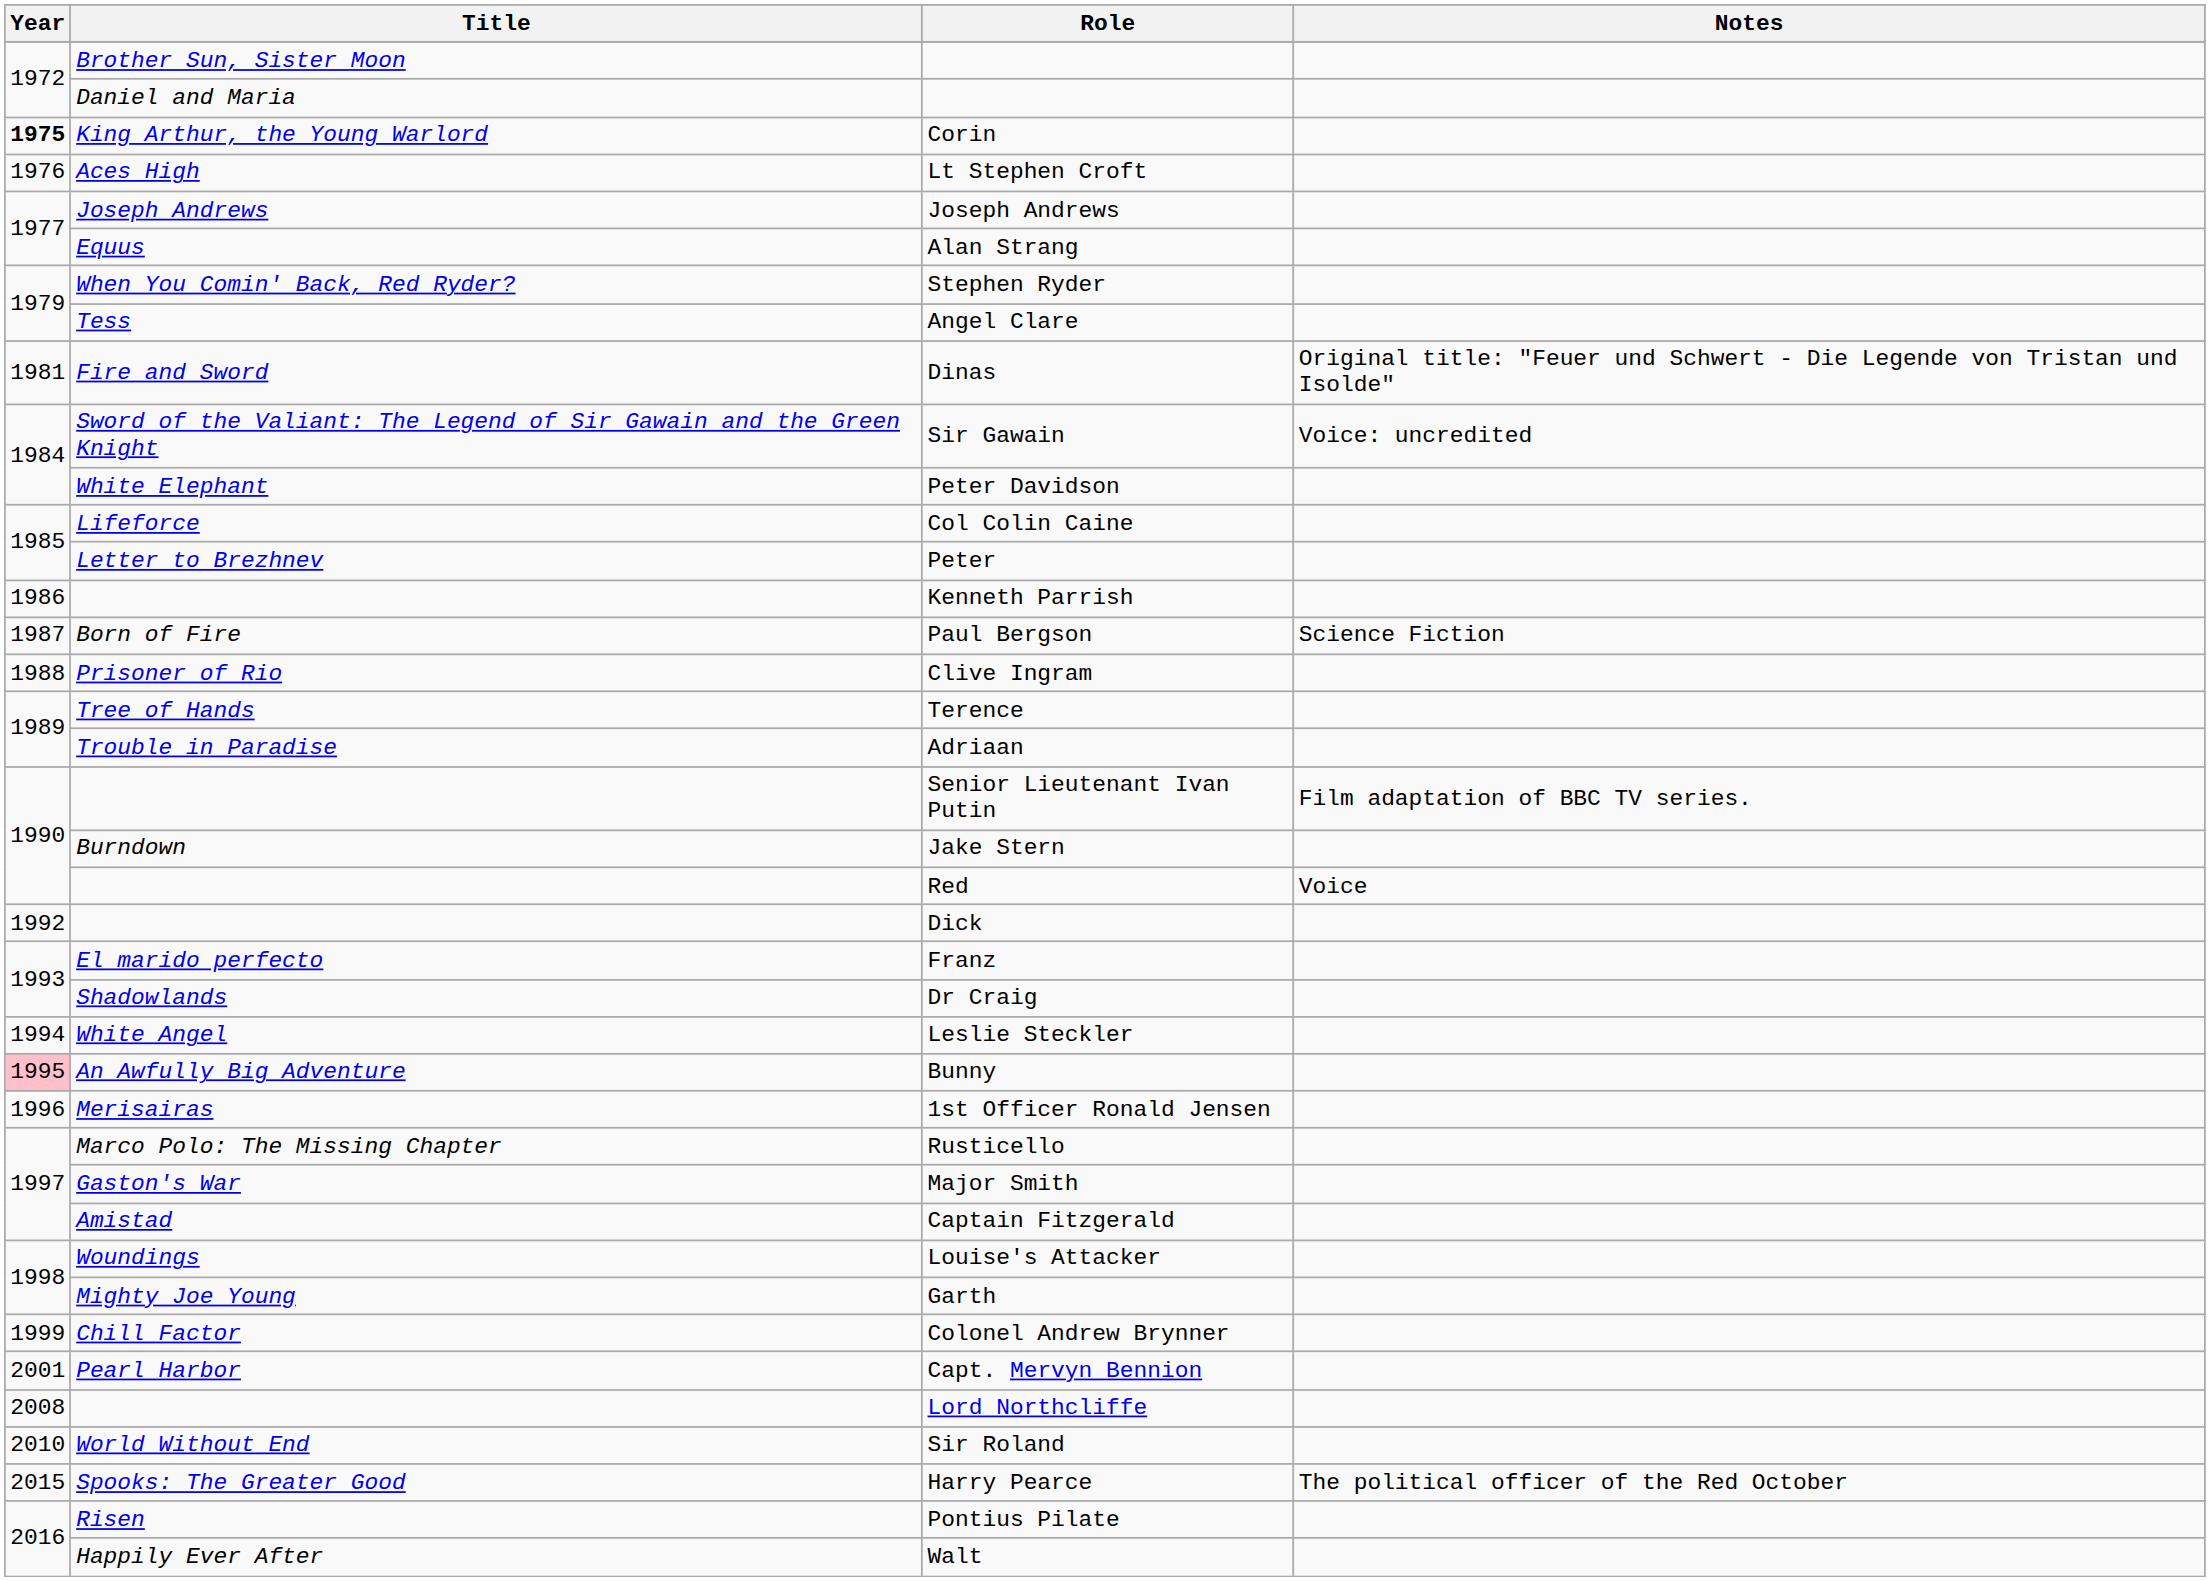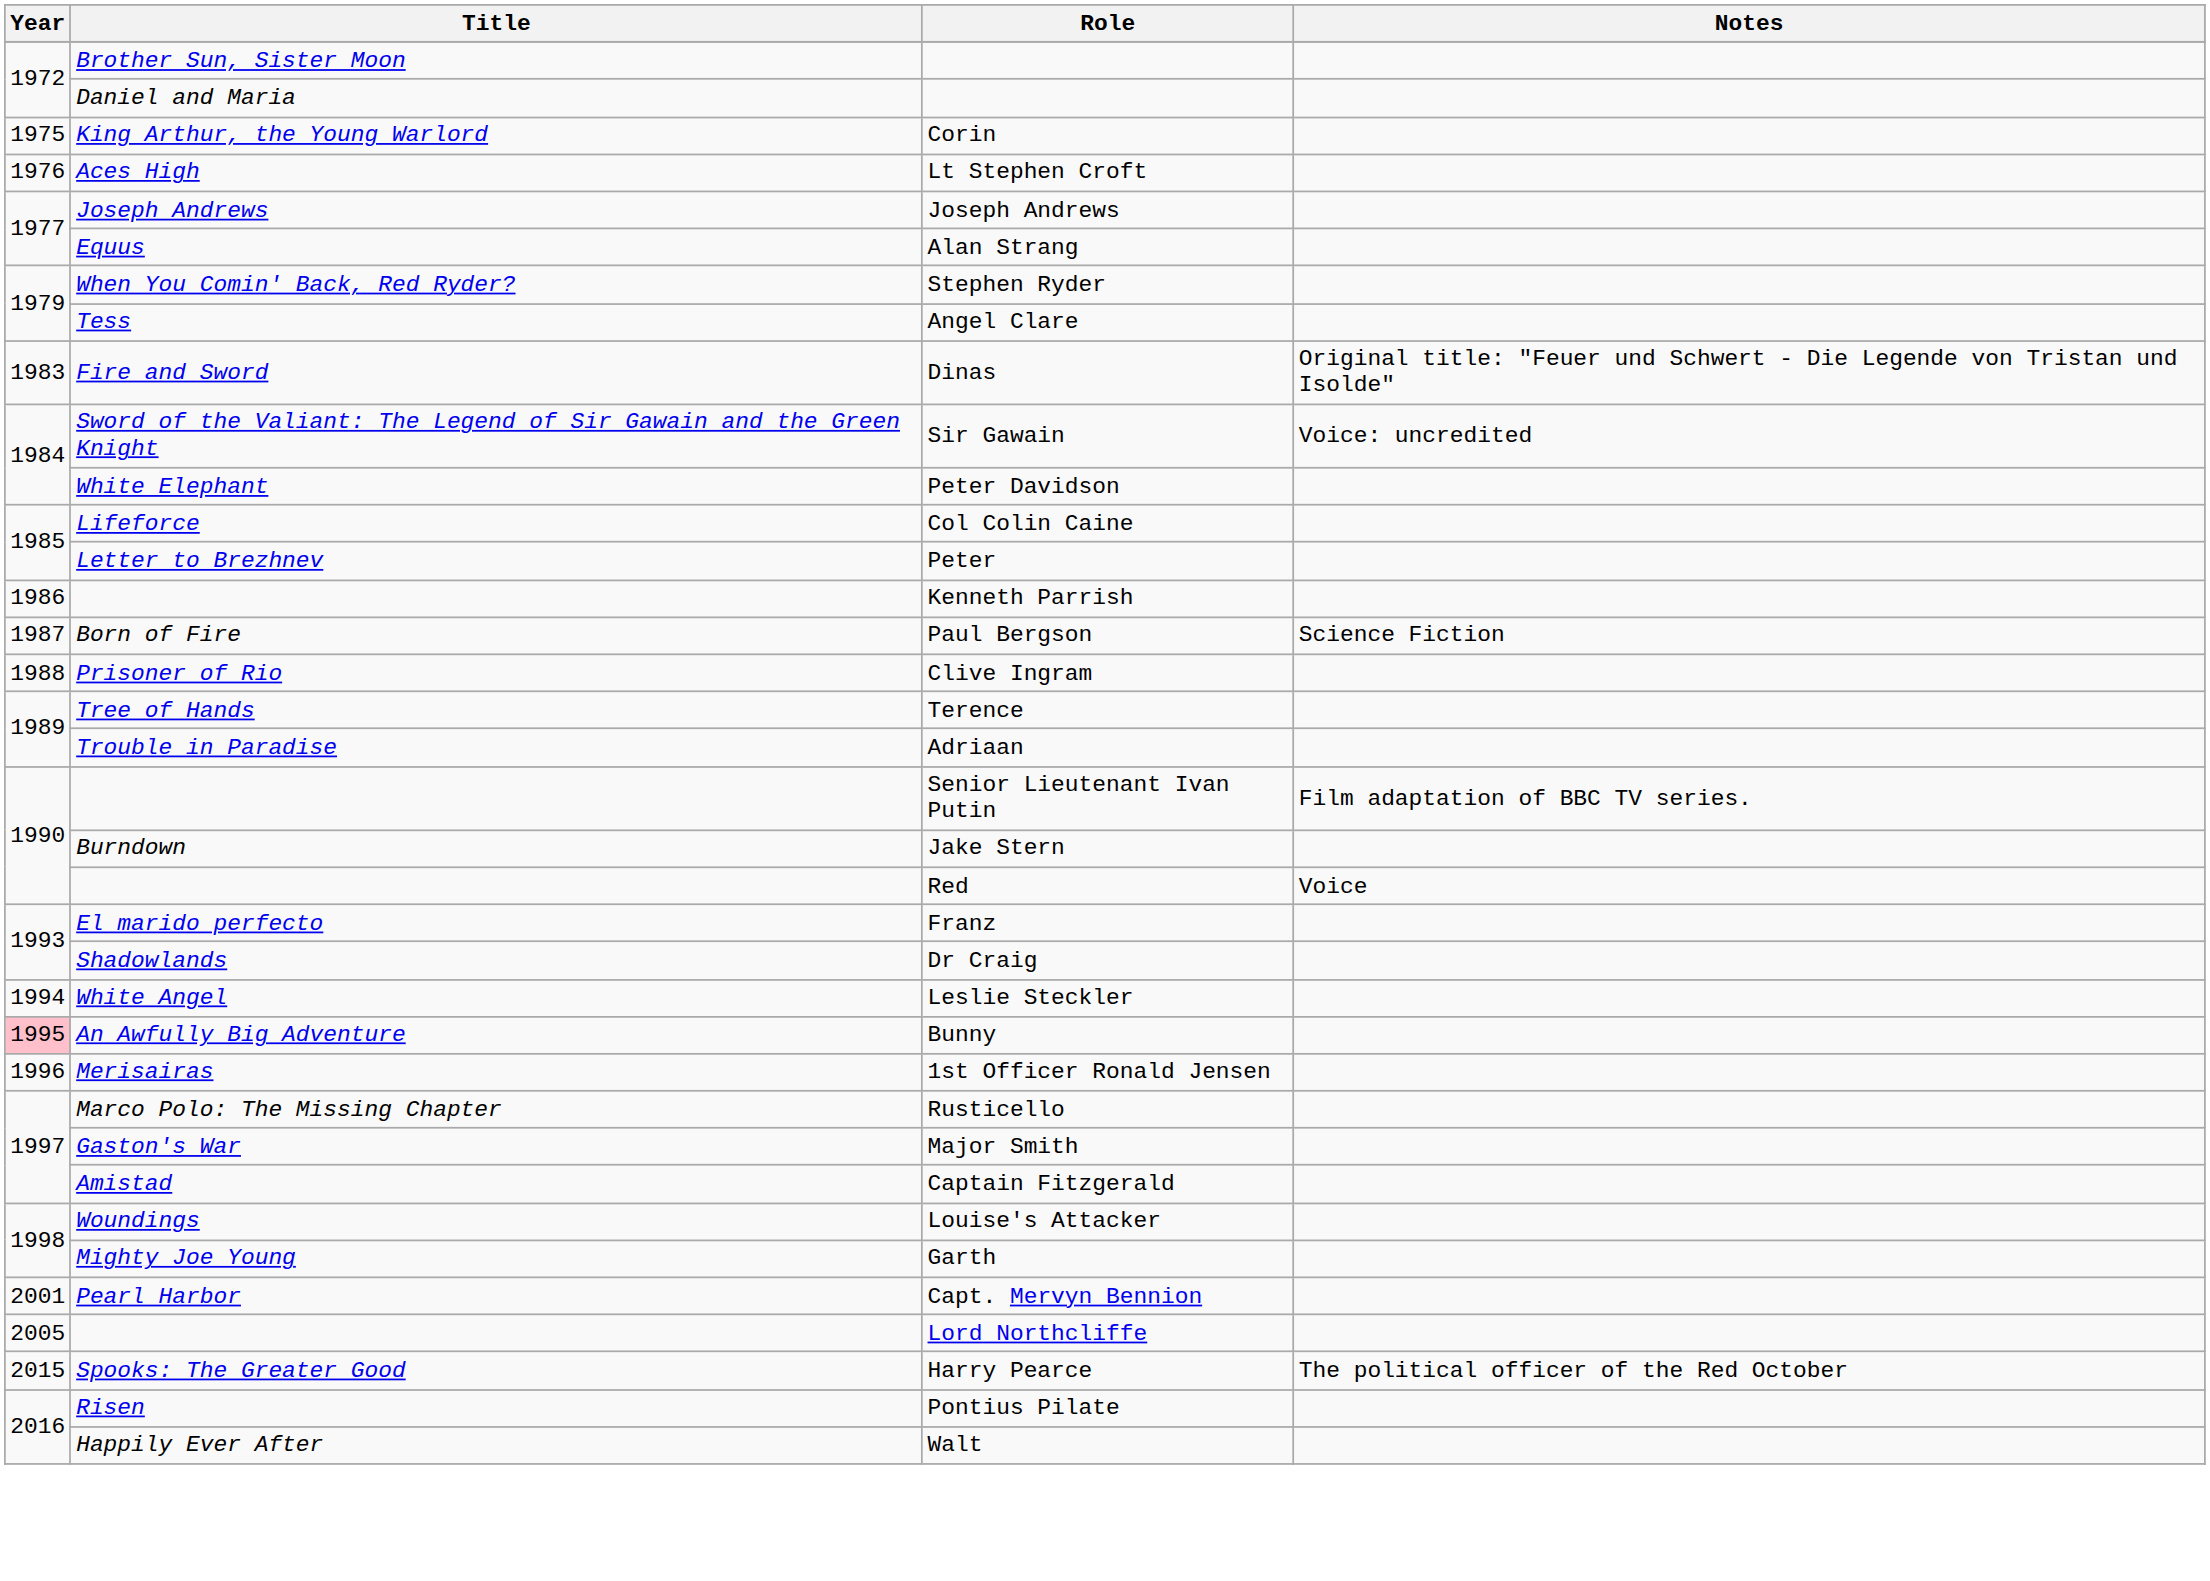Corin | Year: bold -> normal
Dinas | Year: 1981 -> 1983
- row: 1992 | Dick
- row: 1999 | Chill Factor | Colonel Andrew Brynner
Lord Northcliffe | Year: 2008 -> 2005
- row: 2010 | World Without End | Sir Roland
